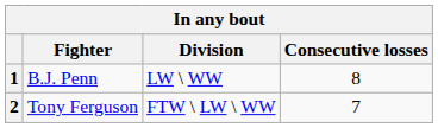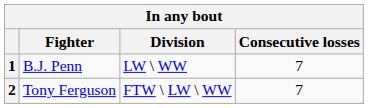1 | Consecutive losses: 8 -> 7
